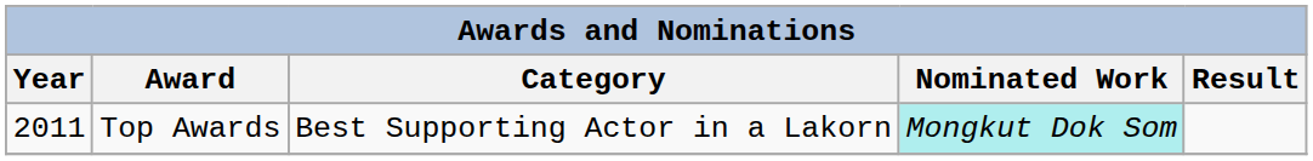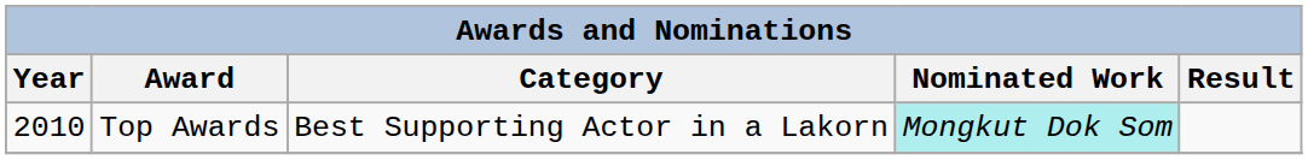Top Awards | Year: 2011 -> 2010
